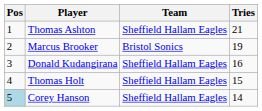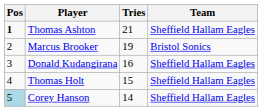columns swapped: Team <-> Tries
Thomas Ashton | Pos: normal -> bold
